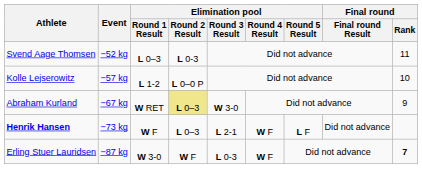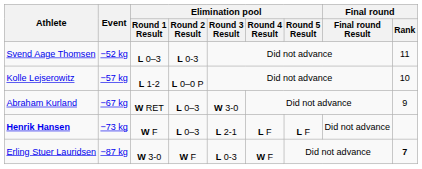Abraham Kurland | Elimination pool / Round 2 Result: khaki background -> no background
Henrik Hansen | Elimination pool / Round 4 Result: W F -> L F
